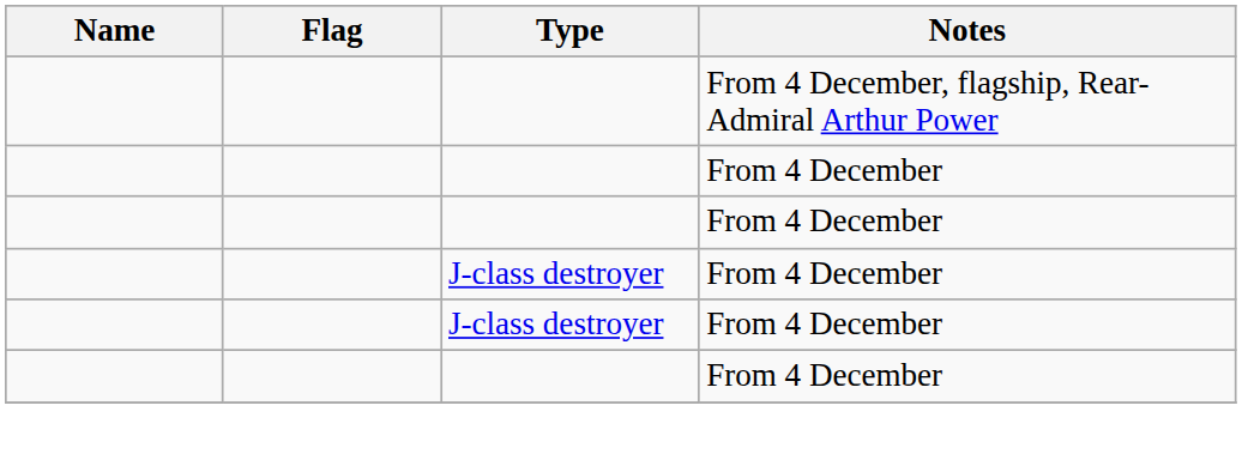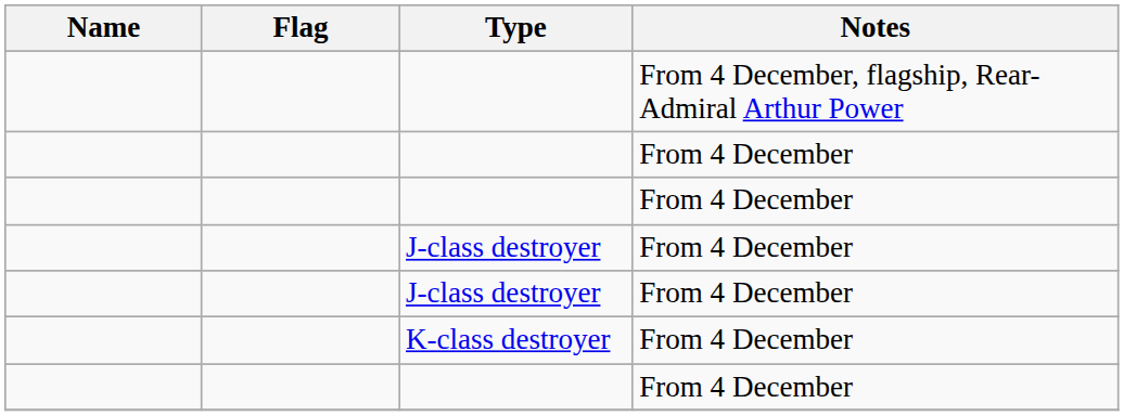+ row: K-class destroyer | From 4 December
